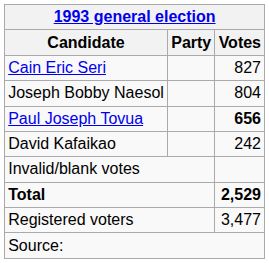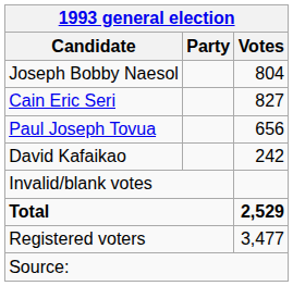rows swapped: Cain Eric Seri <-> Joseph Bobby Naesol
Paul Joseph Tovua | Votes: bold -> normal
